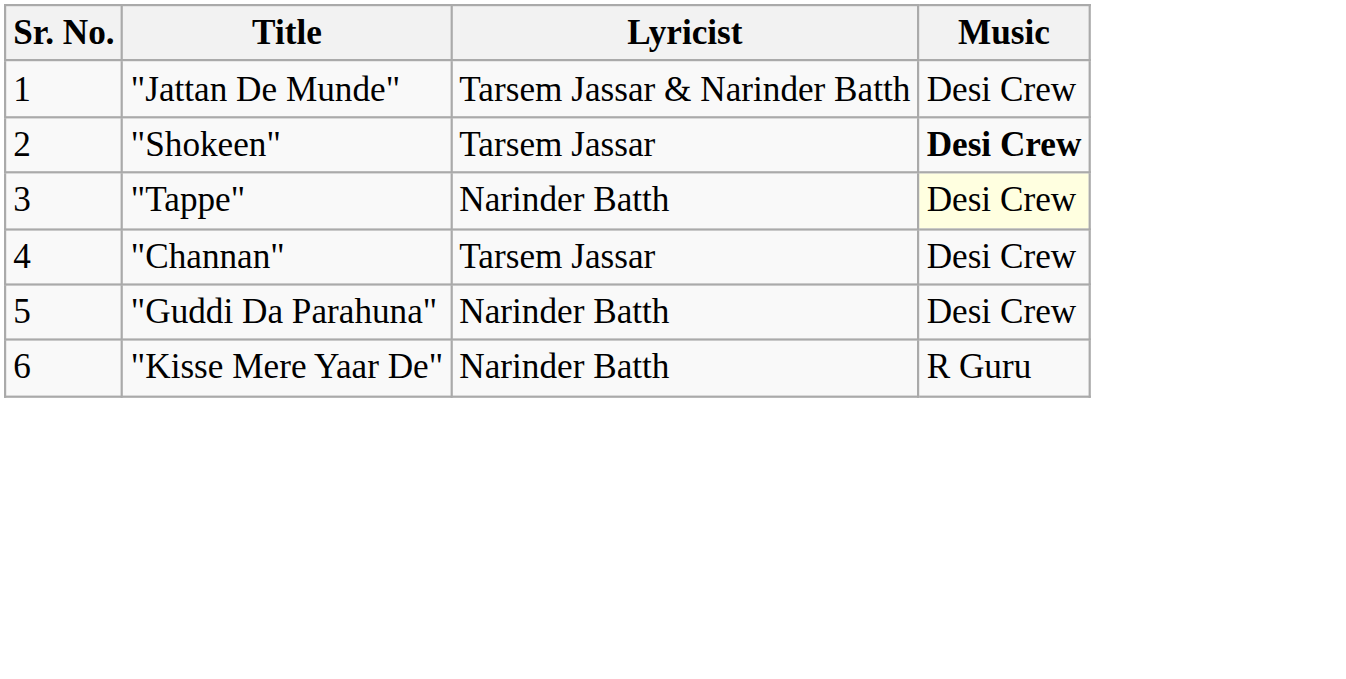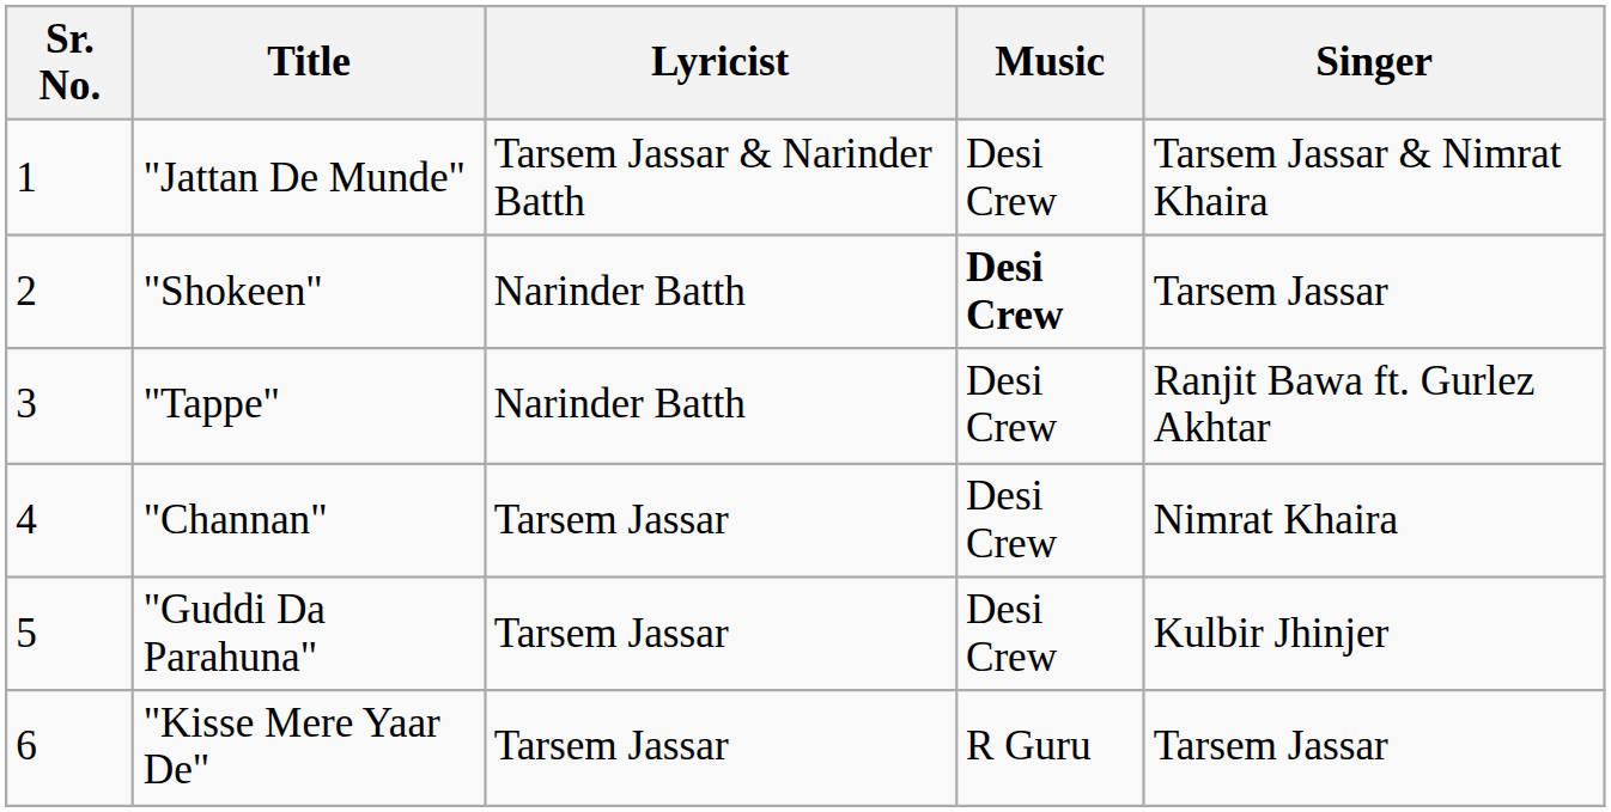+ column: Singer | Tarsem Jassar & Nimrat Khaira | Tarsem Jassar | Ranjit Bawa ft. Gurlez Akhtar | Nimrat Khaira | Kulbir Jhinjer | Tarsem Jassar
"Shokeen" | Lyricist: Tarsem Jassar -> Narinder Batth
"Tappe" | Music: lightyellow background -> no background
"Guddi Da Parahuna" | Lyricist: Narinder Batth -> Tarsem Jassar
"Kisse Mere Yaar De" | Lyricist: Narinder Batth -> Tarsem Jassar
